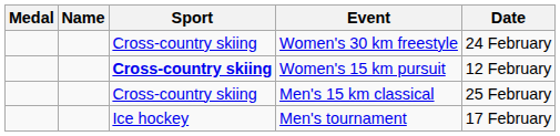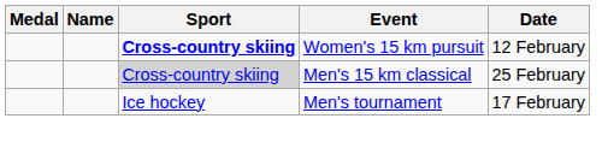- row: Cross-country skiing | Women's 30 km freestyle | 24 February
Men's 15 km classical | Sport: no background -> lightgrey background
